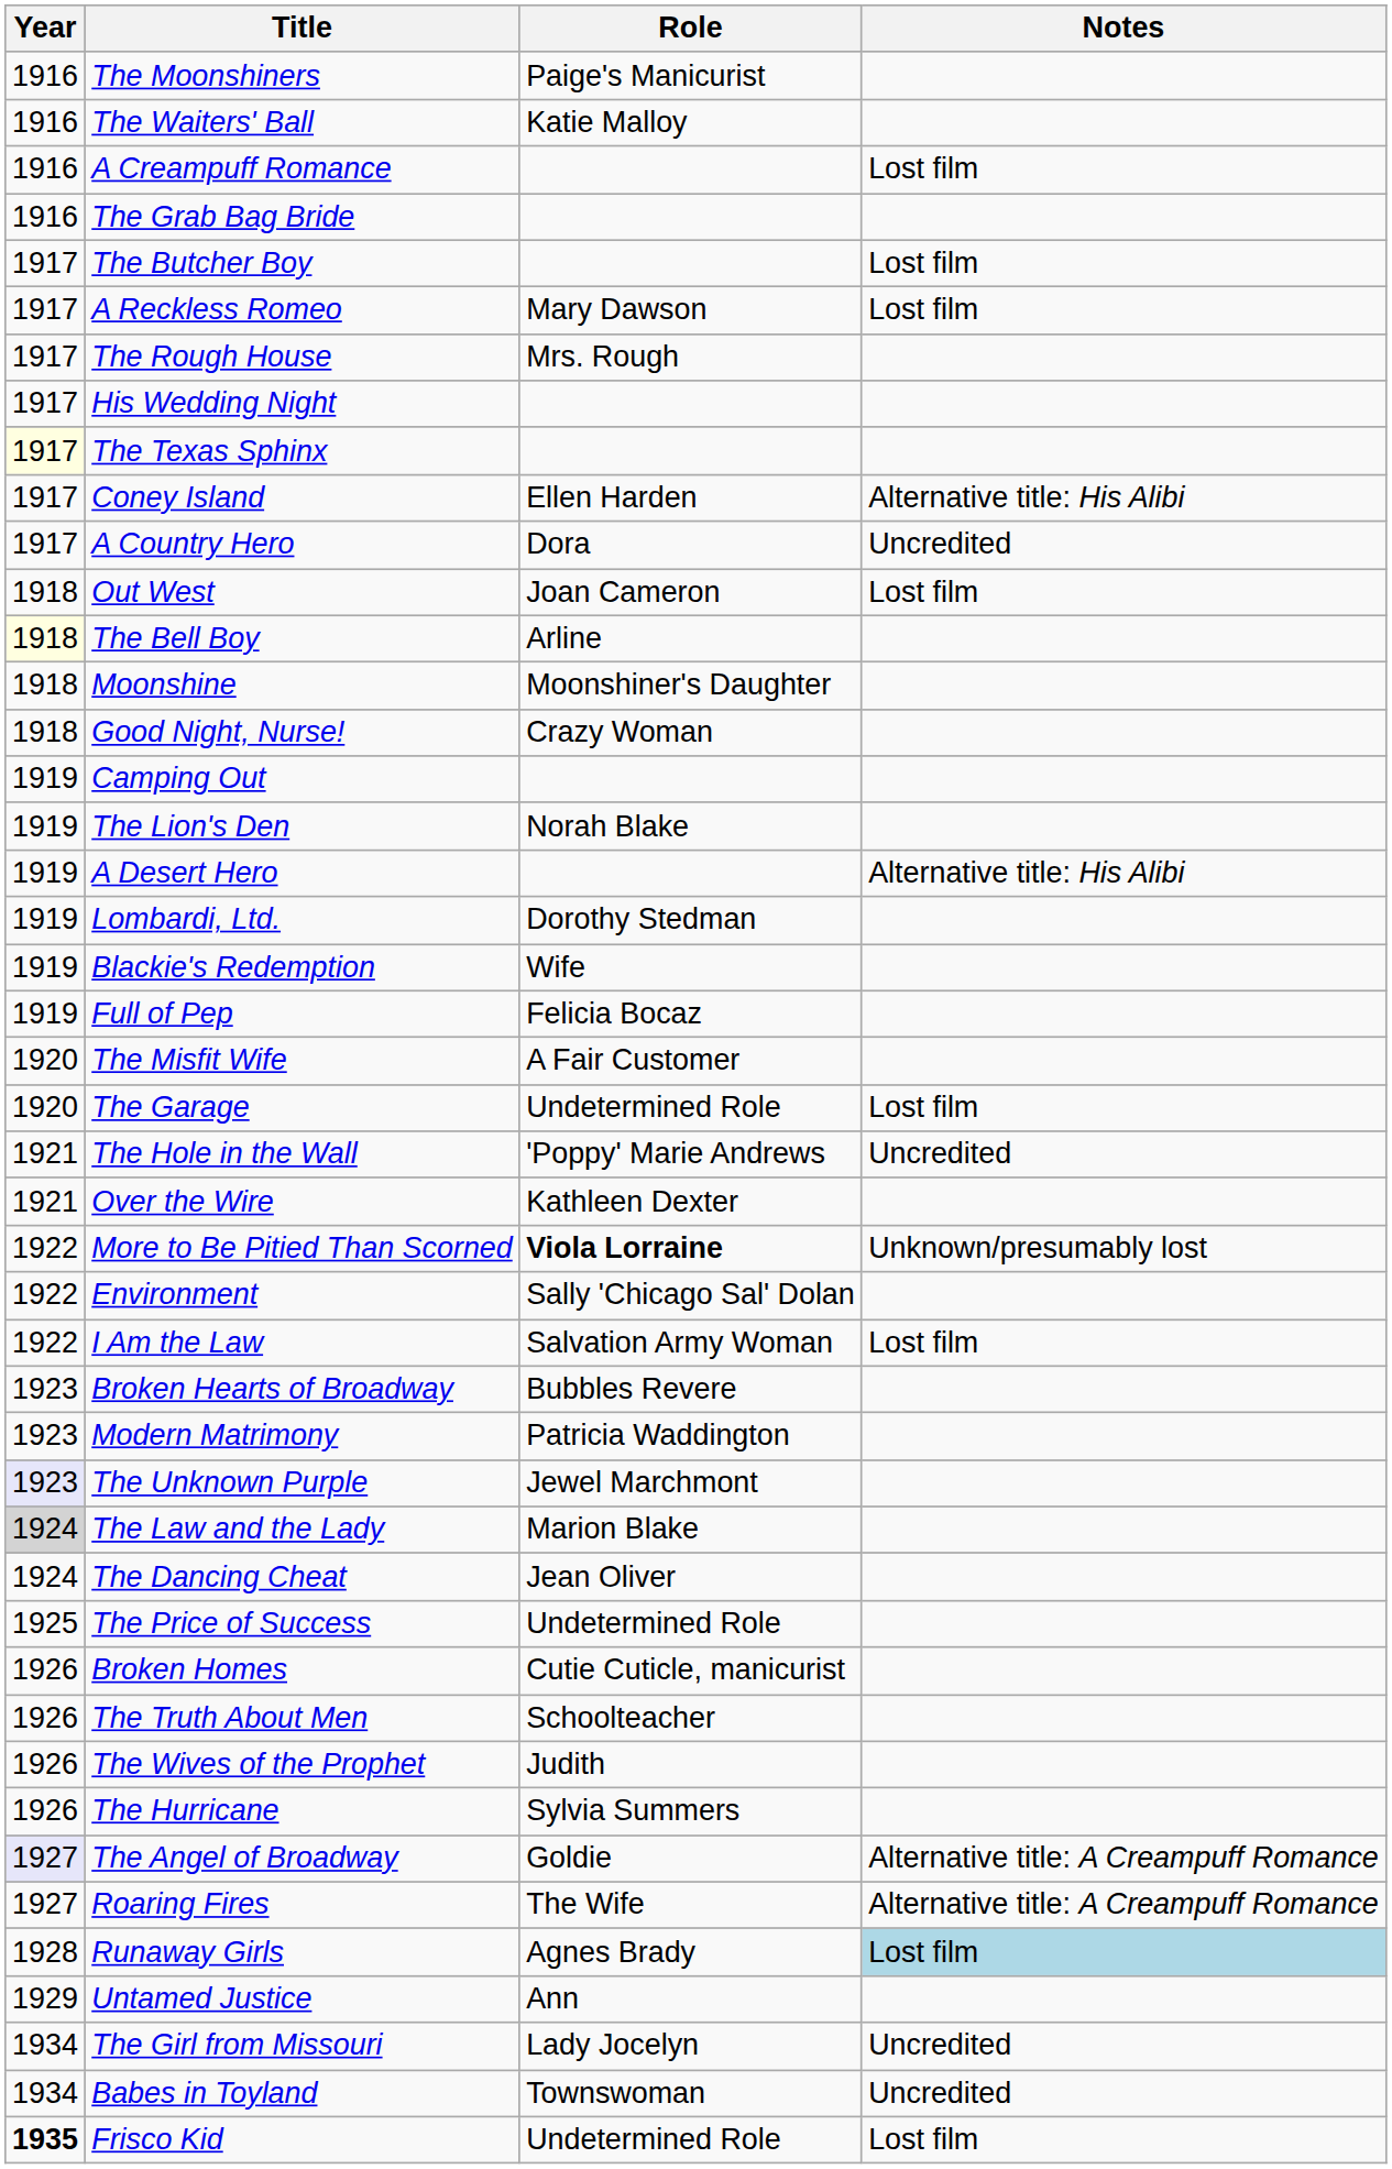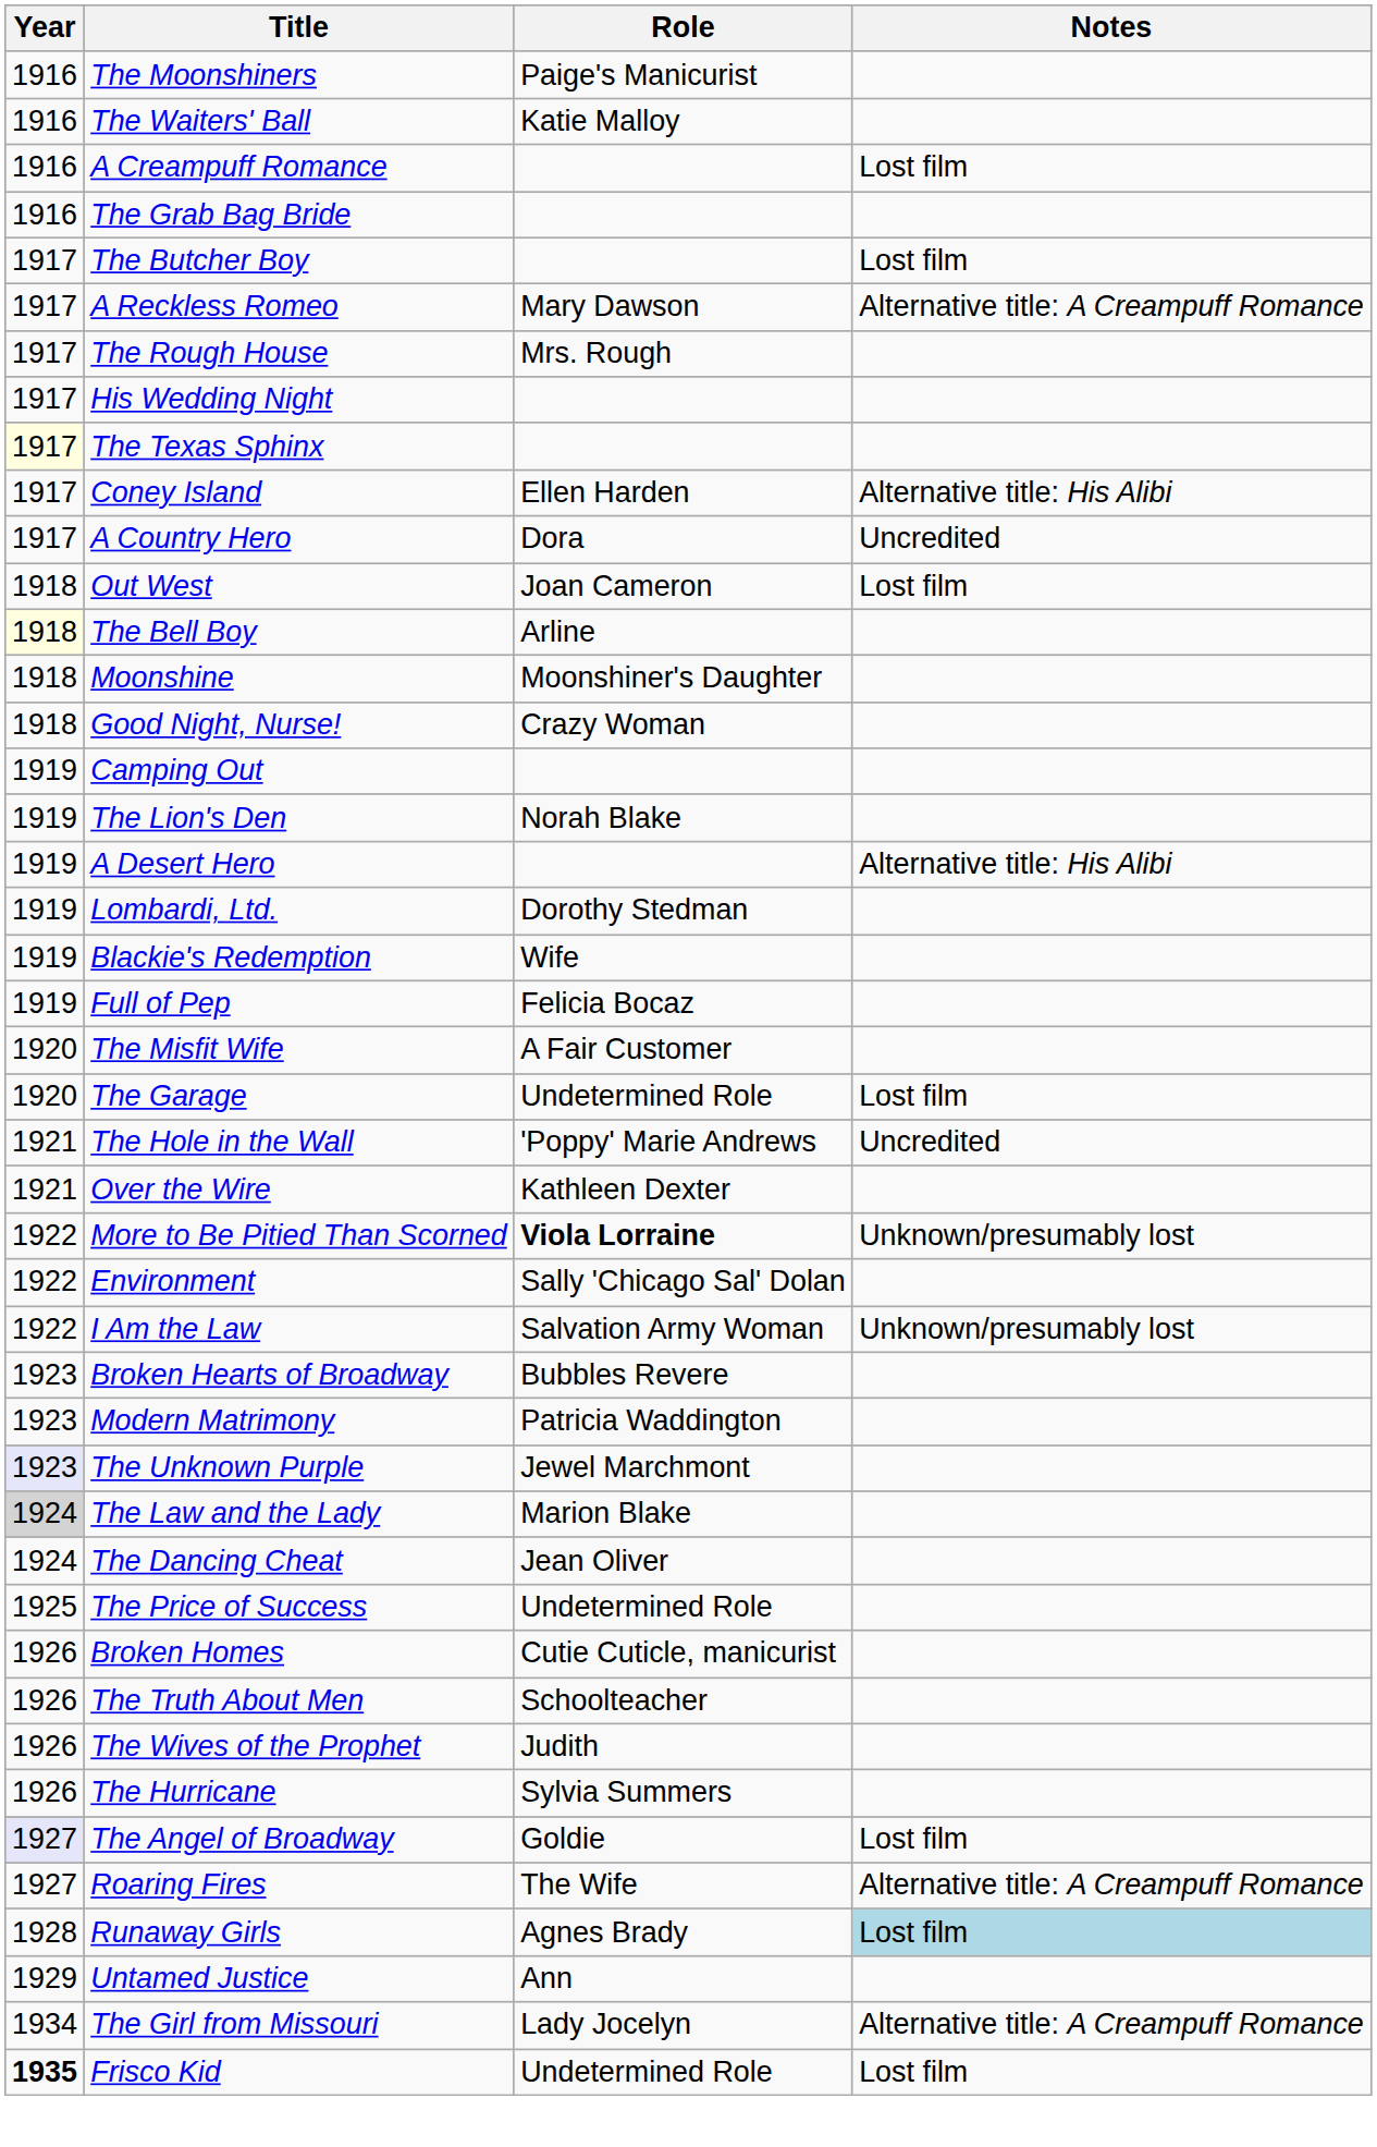A Reckless Romeo | Notes: Lost film -> Alternative title: A Creampuff Romance
I Am the Law | Notes: Lost film -> Unknown/presumably lost
The Angel of Broadway | Notes: Alternative title: A Creampuff Romance -> Lost film
The Girl from Missouri | Notes: Uncredited -> Alternative title: A Creampuff Romance
- row: 1934 | Babes in Toyland | Townswoman | Uncredited
